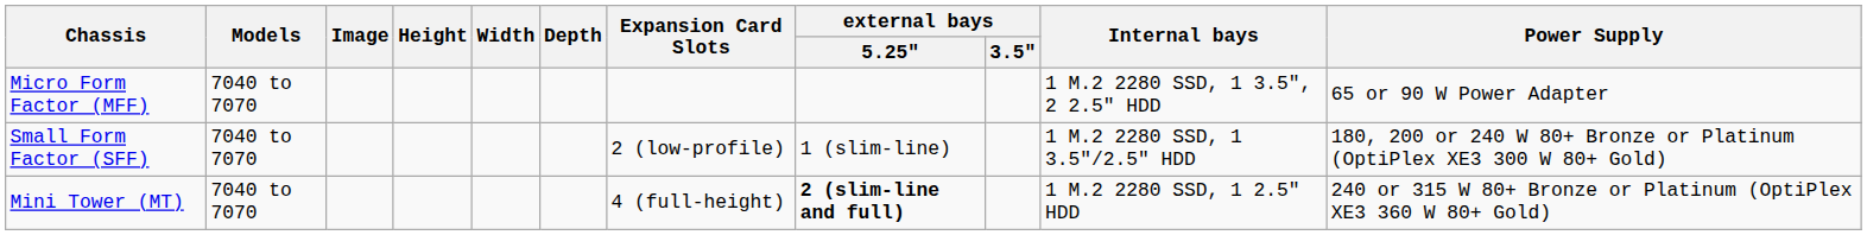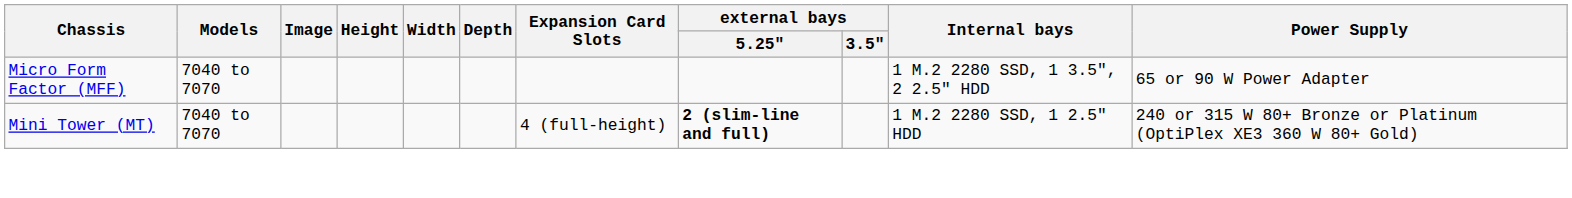- row: Small Form Factor (SFF) | 7040 to 7070 | 2 (low-profile) | 1 (slim-line) | 1 M.2 2280 SSD, 1 3.5"/2.5" HDD | 180, 200 or 240 W 80+ Bronze or Platinum (OptiPlex XE3 300 W 80+ Gold)
